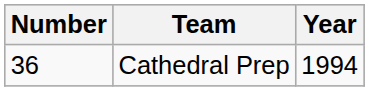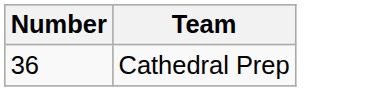- column: Year | 1994
